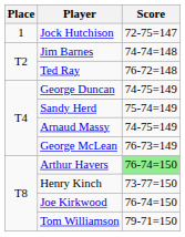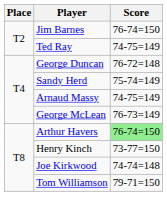- row: 1 | Jock Hutchison | 72-75=147
Jim Barnes | Score: 74-74=148 -> 76-74=150
Ted Ray | Score: 76-72=148 -> 74-75=149
George Duncan | Score: 74-75=149 -> 76-72=148
Joe Kirkwood | Score: 76-74=150 -> 74-74=148
